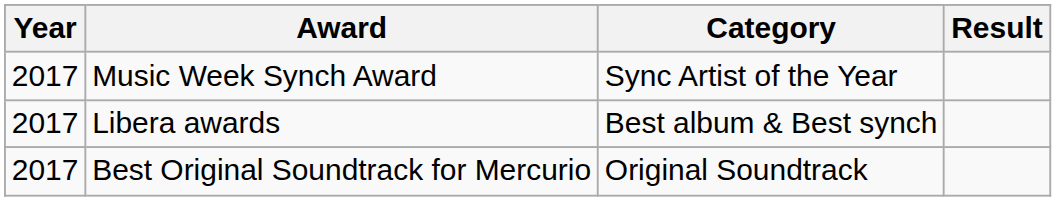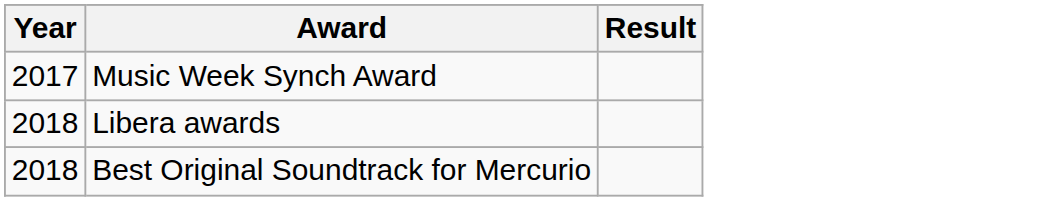- column: Category | Sync Artist of the Year | Best album & Best synch | Original Soundtrack
Libera awards | Year: 2017 -> 2018
Best Original Soundtrack for Mercurio | Year: 2017 -> 2018
